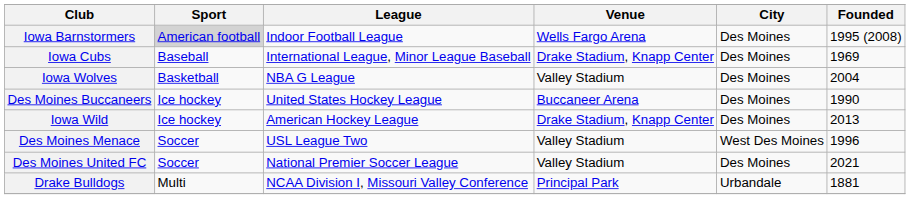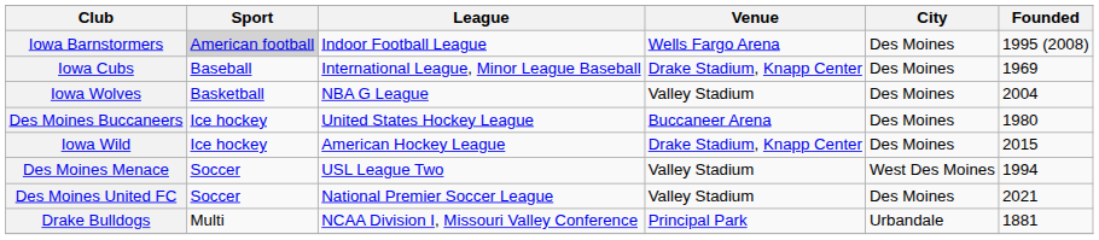Des Moines Buccaneers | Founded: 1990 -> 1980
Iowa Wild | Founded: 2013 -> 2015
Des Moines Menace | Founded: 1996 -> 1994
